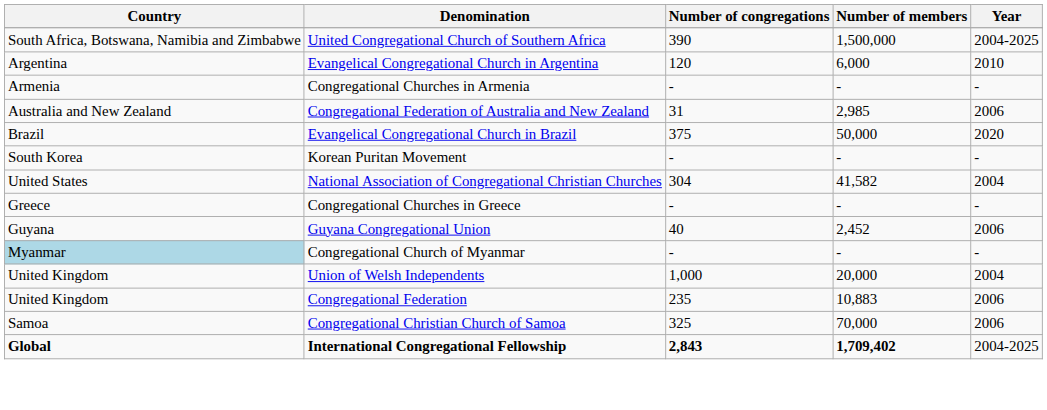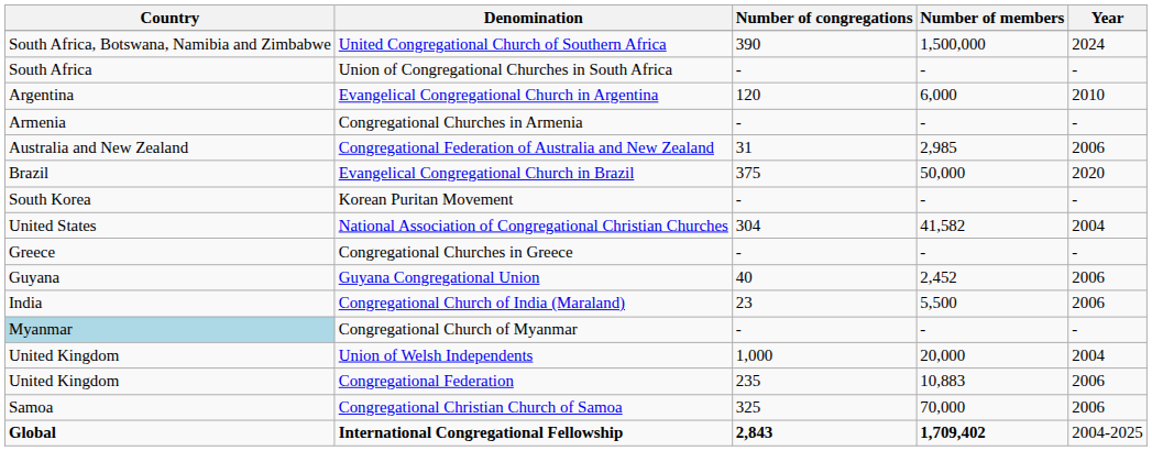United Congregational Church of Southern Africa | Year: 2004-2025 -> 2024
+ row: South Africa | Union of Congregational Churches in South Africa | - | - | -
+ row: India | Congregational Church of India (Maraland) | 23 | 5,500 | 2006
